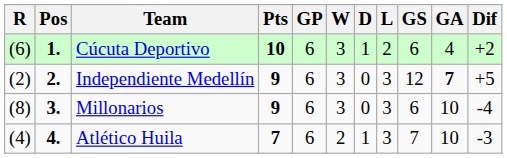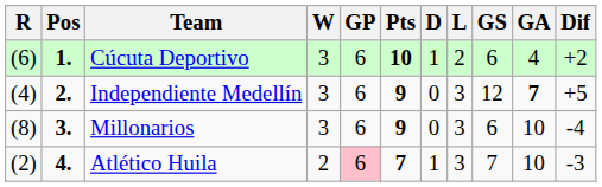columns swapped: Pts <-> W
Independiente Medellín | R: (2) -> (4)
Atlético Huila | R: (4) -> (2)
Atlético Huila | GP: no background -> pink background
